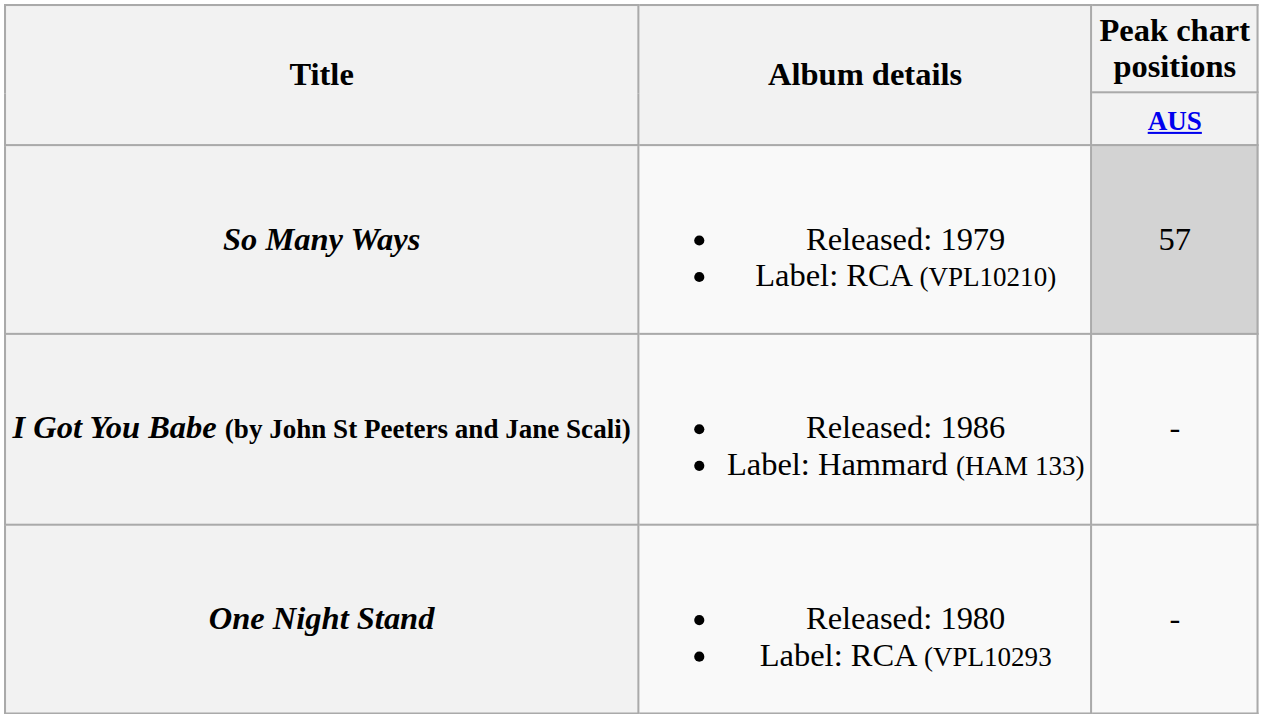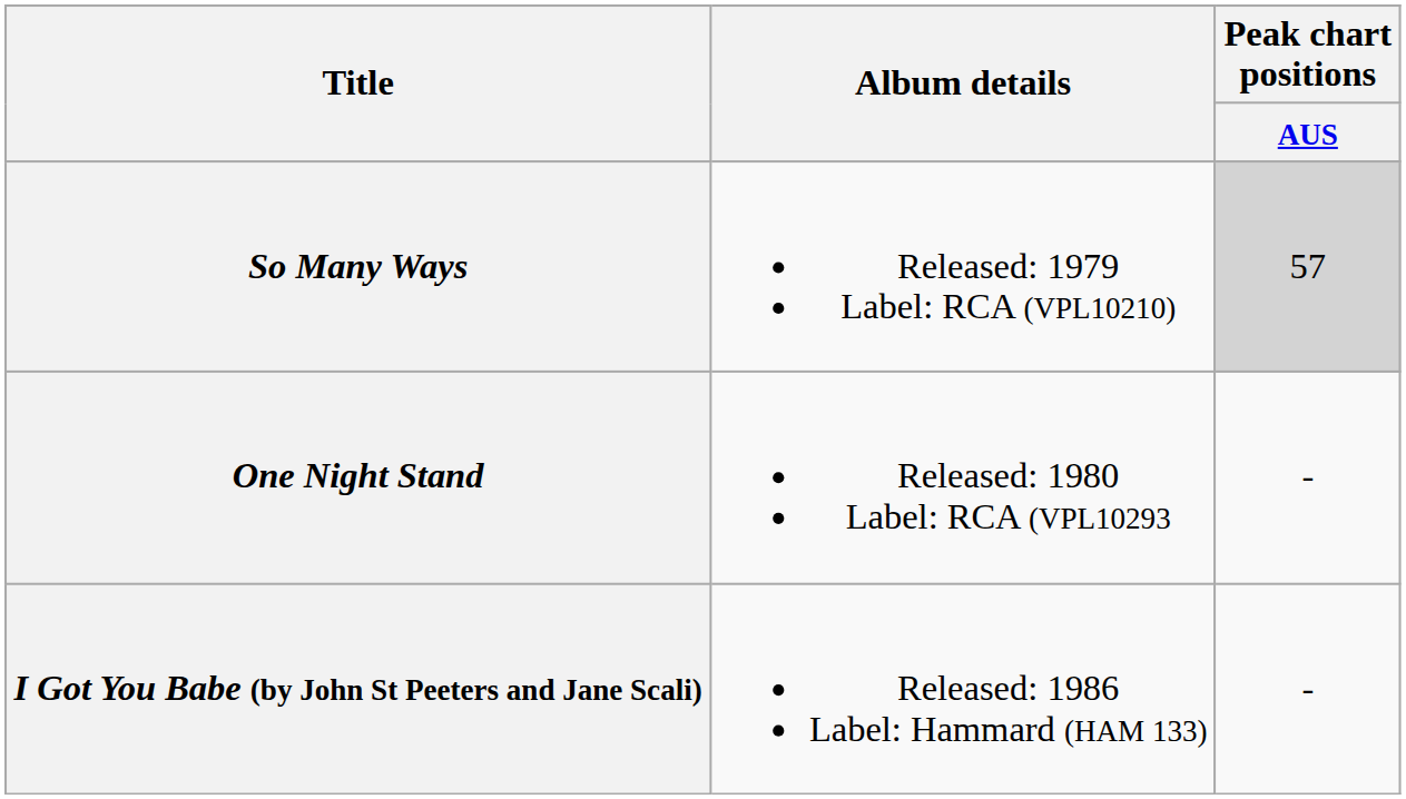rows swapped: One Night Stand <-> I Got You Babe (by John St Peeters and Jane Scali)
